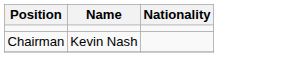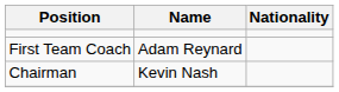+ row: First Team Coach | Adam Reynard
